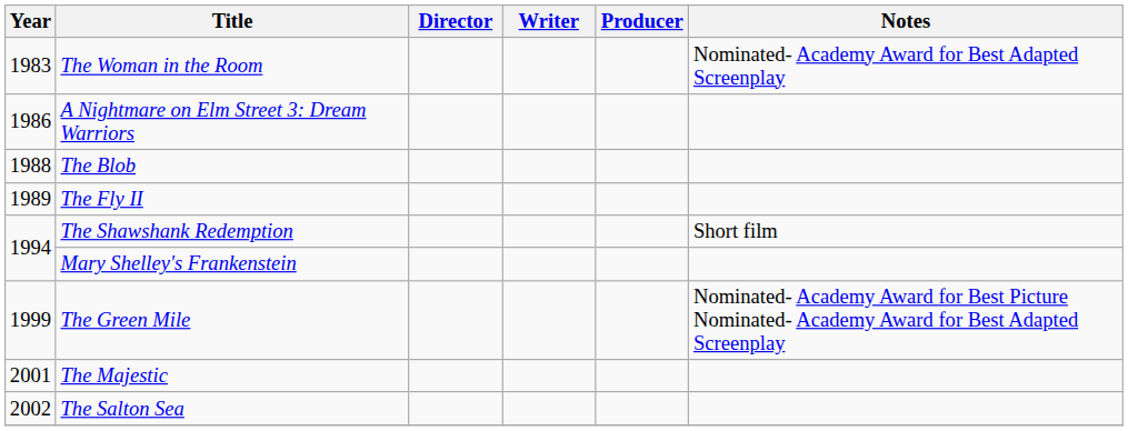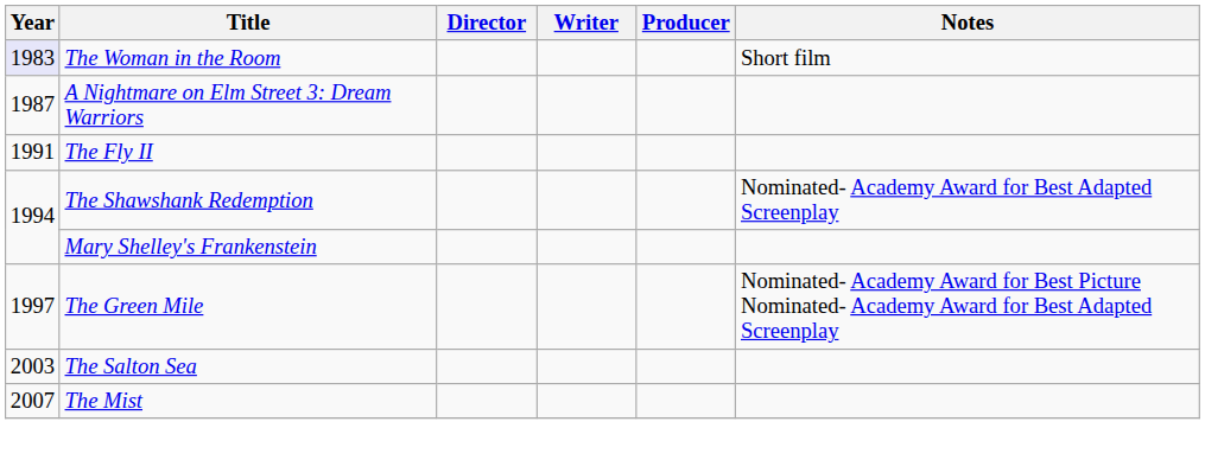The Woman in the Room | Year: no background -> lavender background
The Woman in the Room | Notes: Nominated- Academy Award for Best Adapted Screenplay -> Short film
A Nightmare on Elm Street 3: Dream Warriors | Year: 1986 -> 1987
- row: 1988 | The Blob
The Fly II | Year: 1989 -> 1991
The Shawshank Redemption | Notes: Short film -> Nominated- Academy Award for Best Adapted Screenplay
The Green Mile | Year: 1999 -> 1997
- row: 2001 | The Majestic
The Salton Sea | Year: 2002 -> 2003
+ row: 2007 | The Mist
